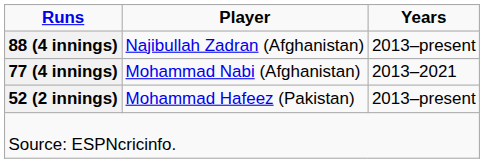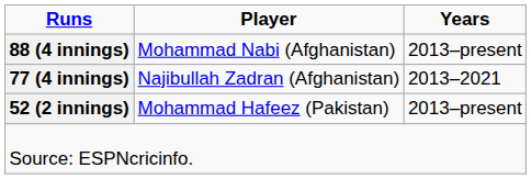88 (4 innings) | Player: Najibullah Zadran (Afghanistan) -> Mohammad Nabi (Afghanistan)
77 (4 innings) | Player: Mohammad Nabi (Afghanistan) -> Najibullah Zadran (Afghanistan)
